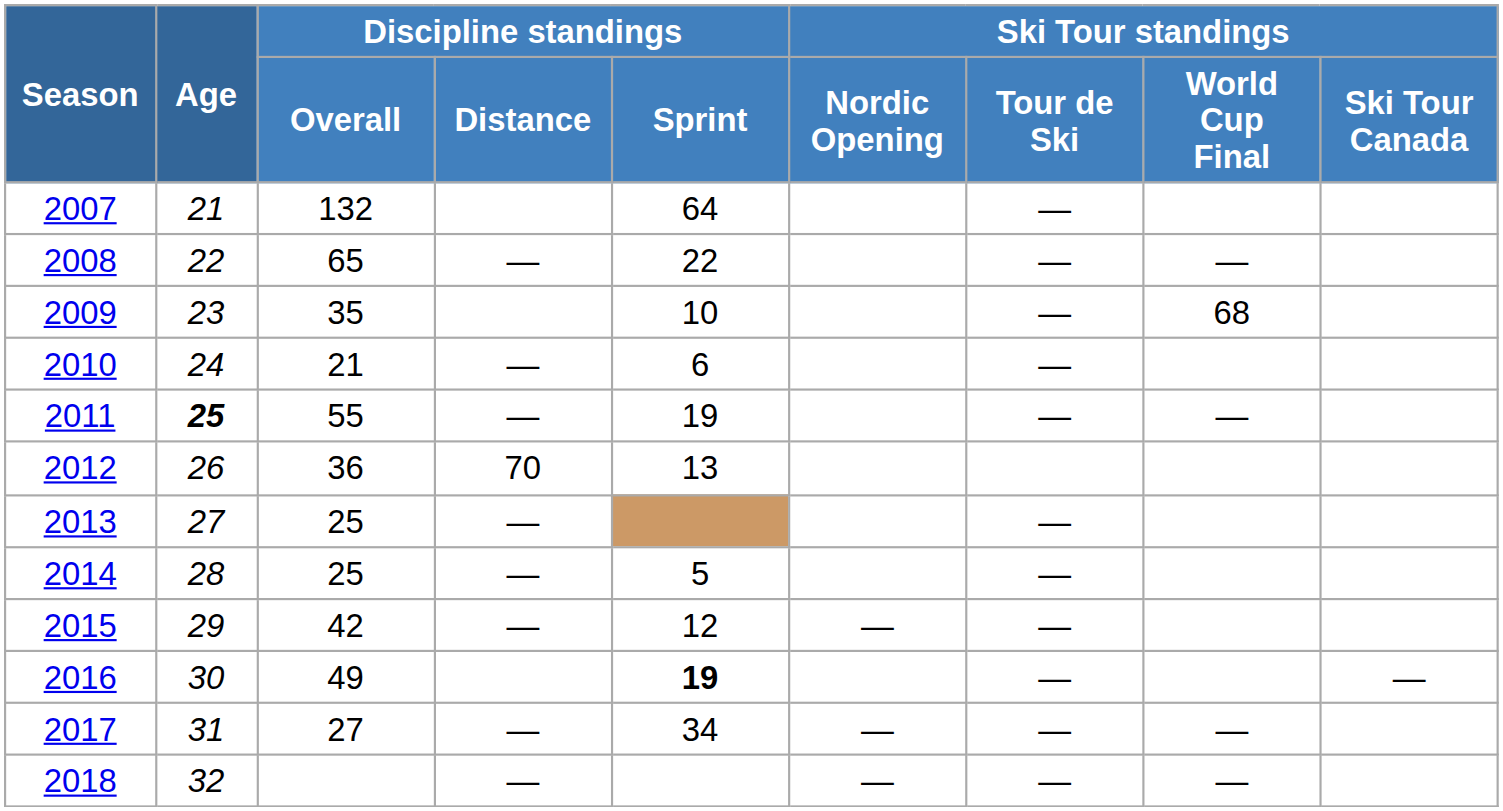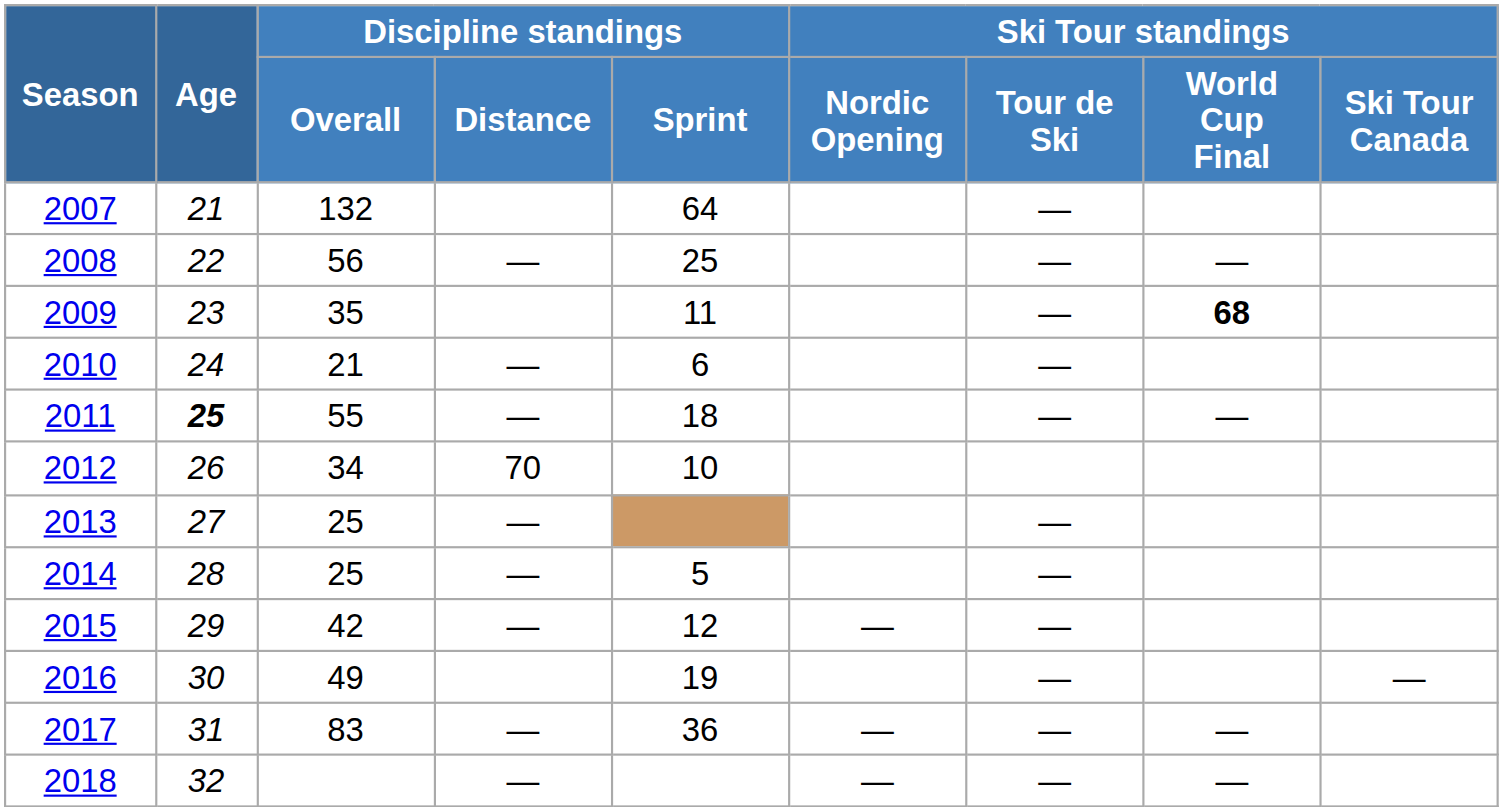2008 | Discipline standings / Overall: 65 -> 56
2008 | Discipline standings / Sprint: 22 -> 25
2009 | Discipline standings / Sprint: 10 -> 11
2009 | Ski Tour standings / World Cup Final: normal -> bold
2011 | Discipline standings / Sprint: 19 -> 18
2012 | Discipline standings / Overall: 36 -> 34
2012 | Discipline standings / Sprint: 13 -> 10
2016 | Discipline standings / Sprint: bold -> normal
2017 | Discipline standings / Overall: 27 -> 83
2017 | Discipline standings / Sprint: 34 -> 36
